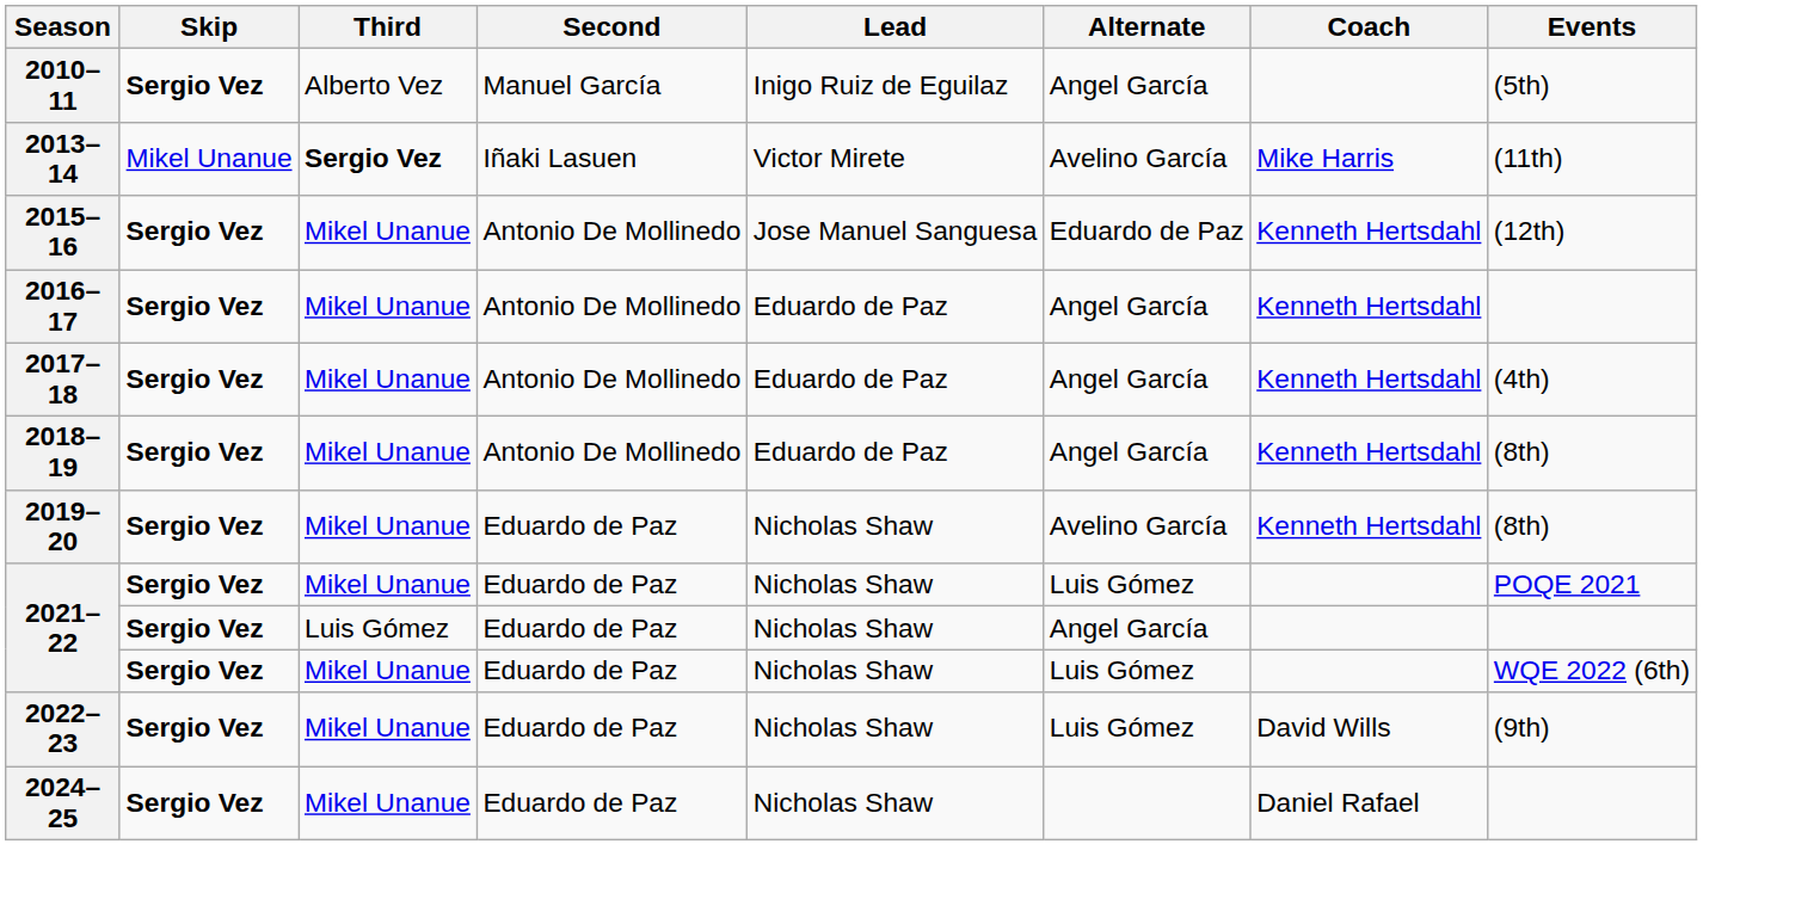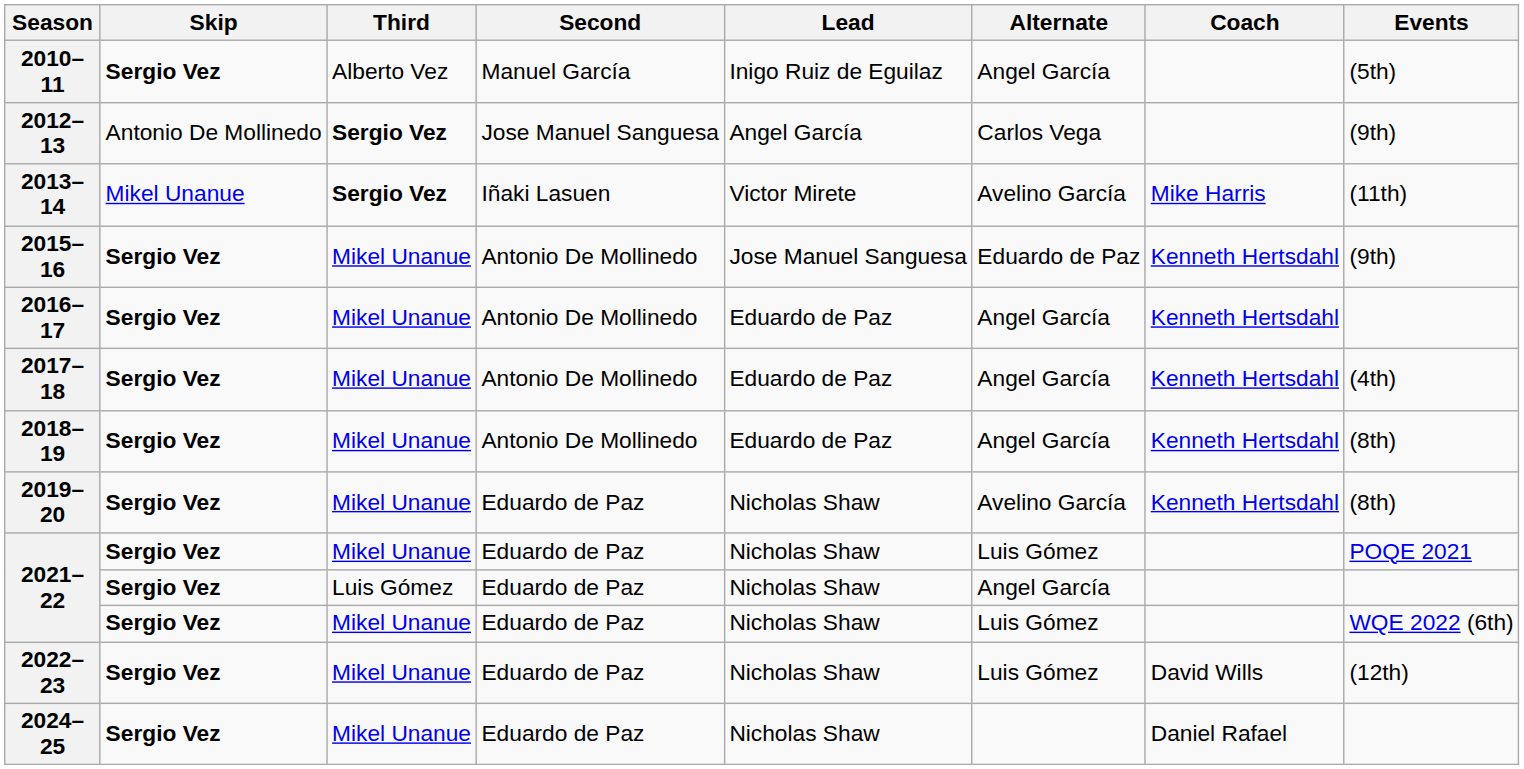+ row: 2012–13 | Antonio De Mollinedo | Sergio Vez | Jose Manuel Sanguesa | Angel García | Carlos Vega | (9th)
2015–16 | Events: (12th) -> (9th)
2022–23 | Events: (9th) -> (12th)
